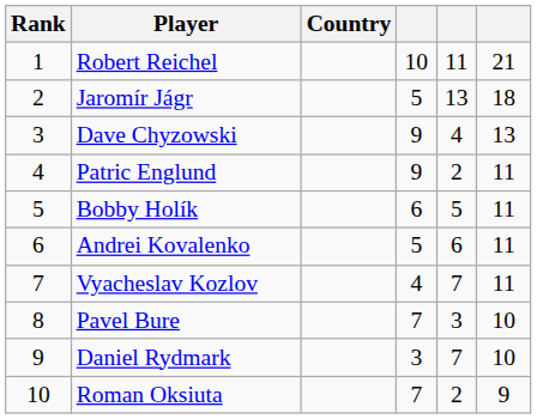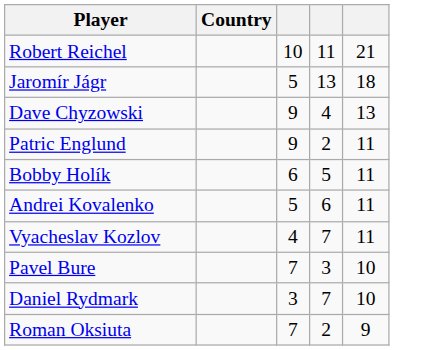- column: Rank | 1 | 2 | 3 | 4 | 5 | 6 | 7 | 8 | 9 | 10
